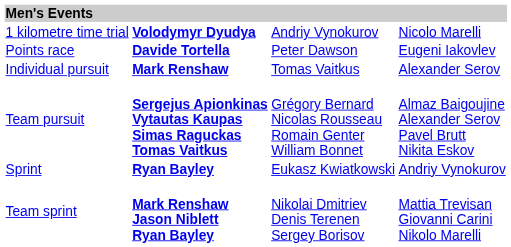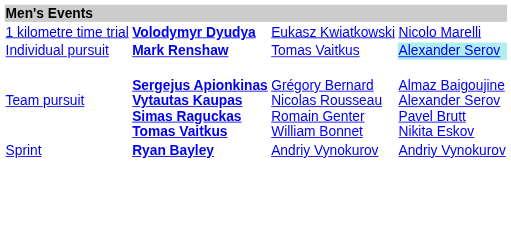1 kilometre time trial | column 3: Andriy Vynokurov -> Eukasz Kwiatkowski
- row: Points race | Davide Tortella | Peter Dawson | Eugeni Iakovlev
Individual pursuit | column 4: no background -> paleturquoise background
Sprint | column 3: Eukasz Kwiatkowski -> Andriy Vynokurov
- row: Team sprint | Mark Renshaw Jason Niblett Ryan Bayley | Nikolai Dmitriev Denis Terenen Sergey Borisov | Mattia Trevisan Giovanni Carini Nikolo Marelli
